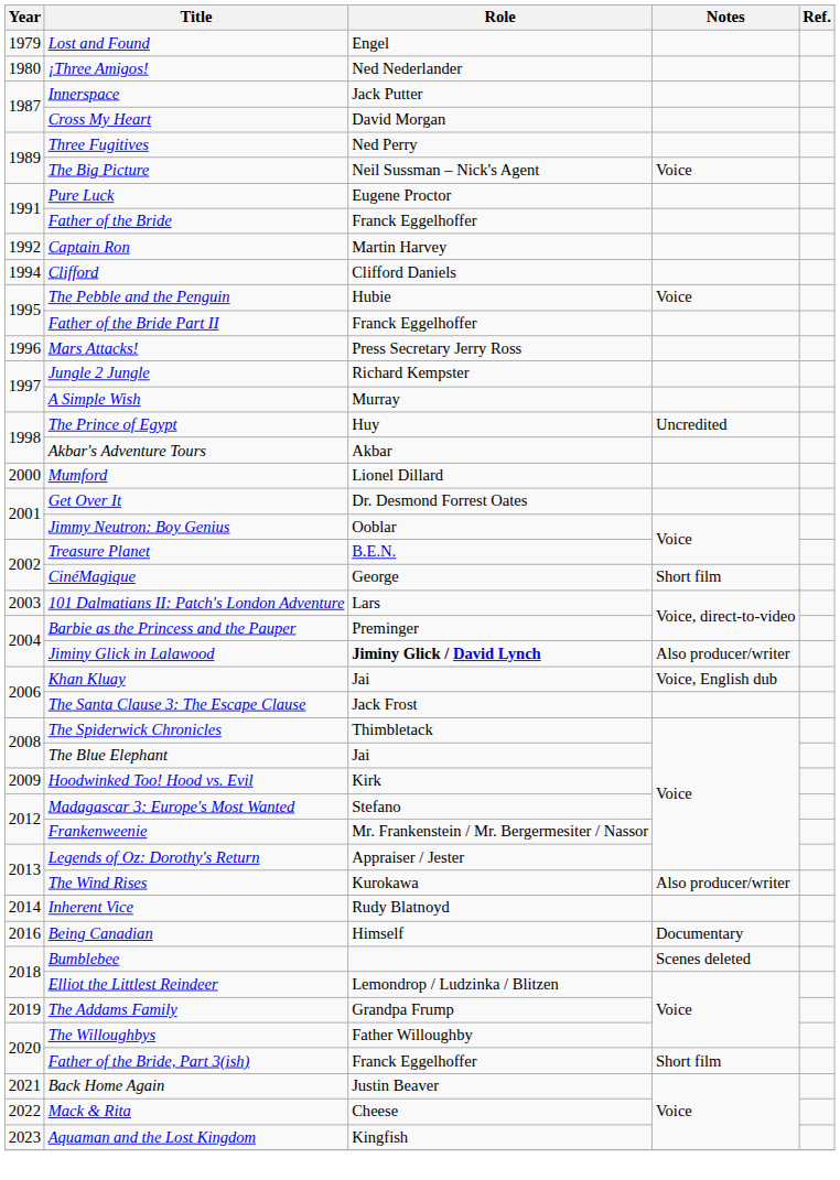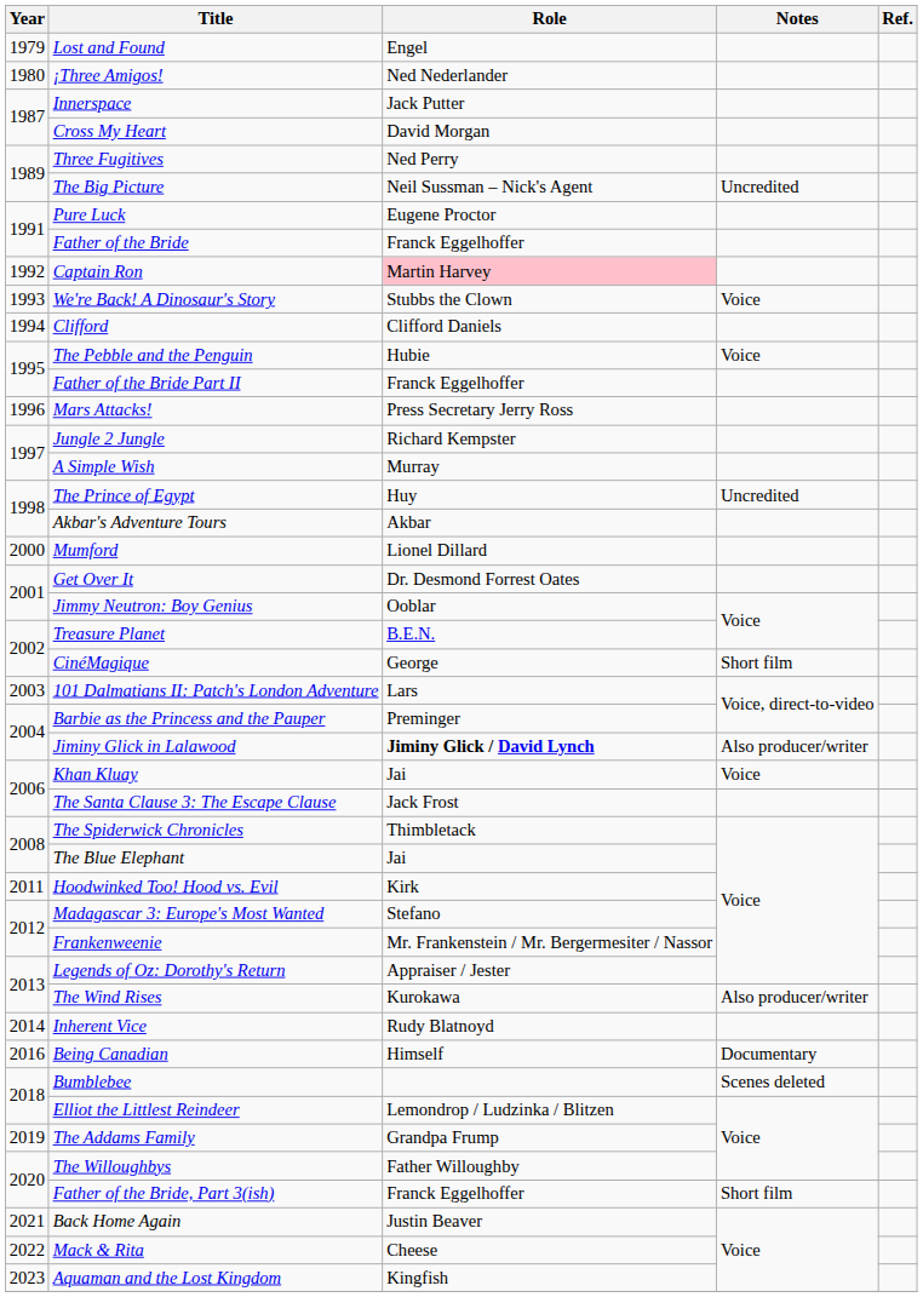The Big Picture | Notes: Voice -> Uncredited
Captain Ron | Role: no background -> pink background
+ row: 1993 | We're Back! A Dinosaur's Story | Stubbs the Clown | Voice
Khan Kluay | Notes: Voice, English dub -> Voice
Hoodwinked Too! Hood vs. Evil | Year: 2009 -> 2011
